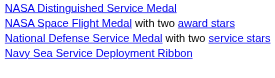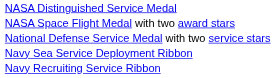+ row: Navy Recruiting Service Ribbon
